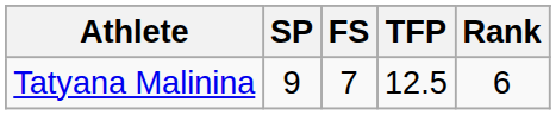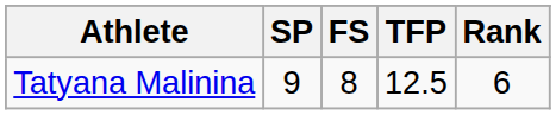Tatyana Malinina | FS: 7 -> 8
